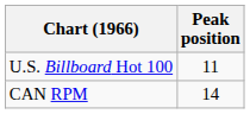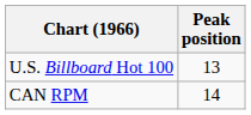U.S. Billboard Hot 100 | Peak position: 11 -> 13
